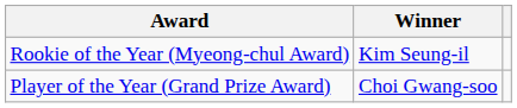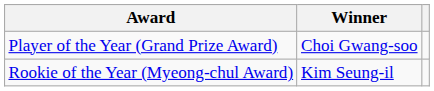rows swapped: Player of the Year (Grand Prize Award) <-> Rookie of the Year (Myeong-chul Award)
